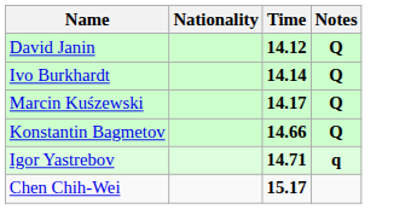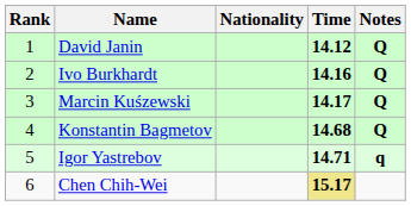+ column: Rank | 1 | 2 | 3 | 4 | 5 | 6
Ivo Burkhardt | Time: 14.14 -> 14.16
Konstantin Bagmetov | Time: 14.66 -> 14.68
Chen Chih-Wei | Time: no background -> khaki background
